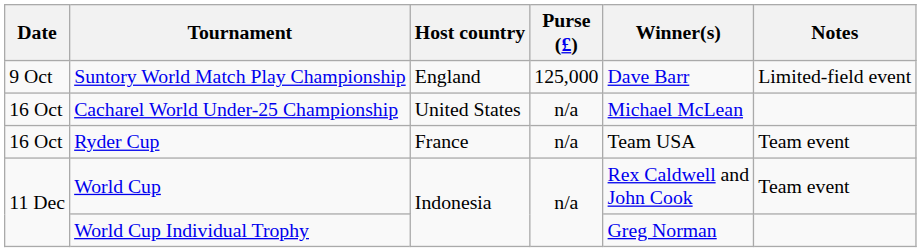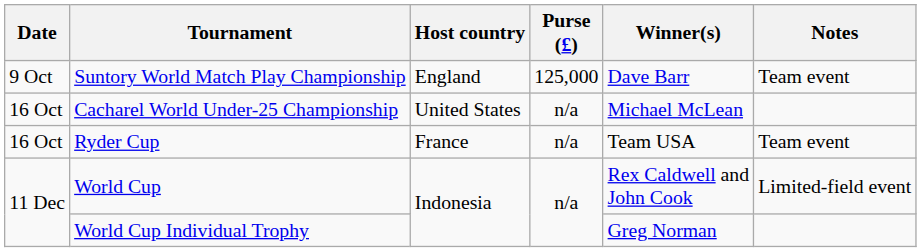Suntory World Match Play Championship | Notes: Limited-field event -> Team event
World Cup | Notes: Team event -> Limited-field event
